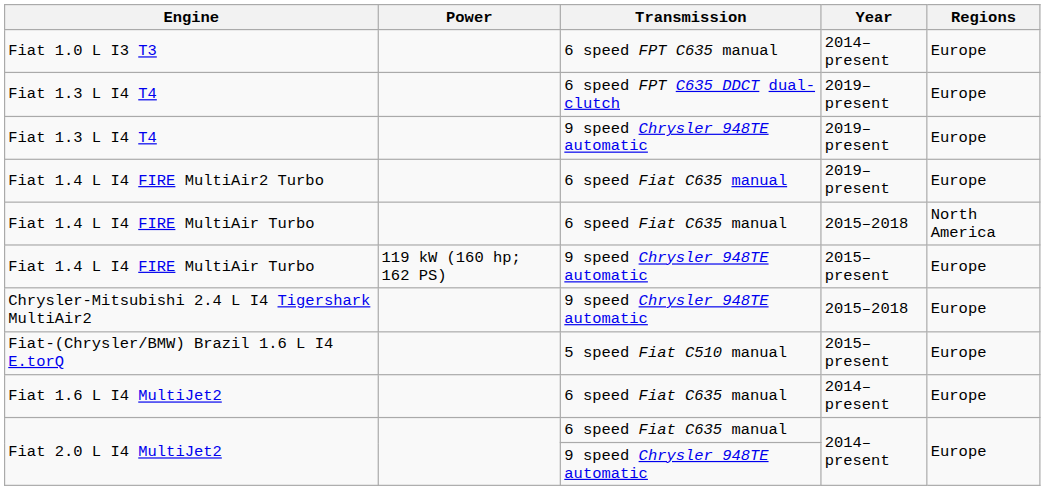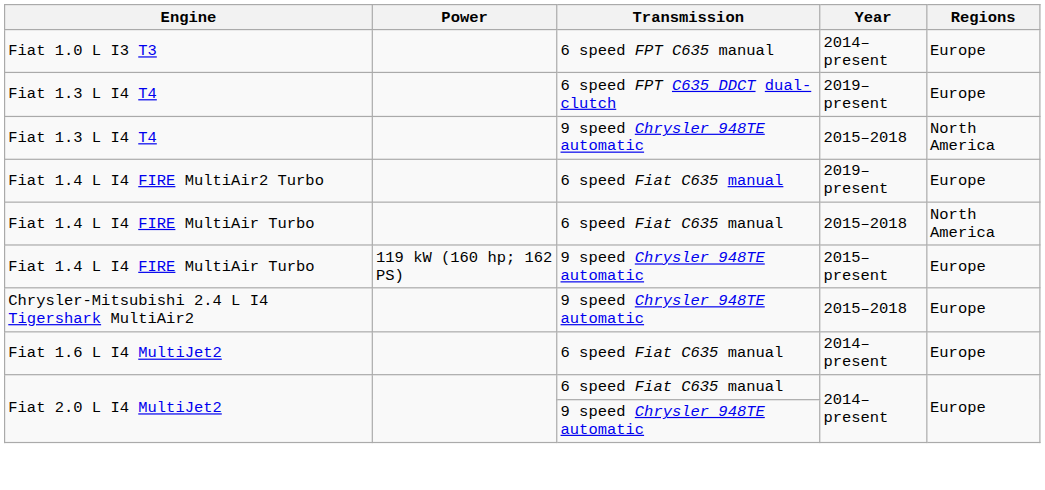Fiat 1.3 L I4 T4 / 9 speed Chrysler 948TE automatic | Year: 2019–present -> 2015–2018
Fiat 1.3 L I4 T4 / 9 speed Chrysler 948TE automatic | Regions: Europe -> North America
- row: Fiat-(Chrysler/BMW) Brazil 1.6 L I4 E.torQ | 5 speed Fiat C510 manual | 2015–present | Europe
